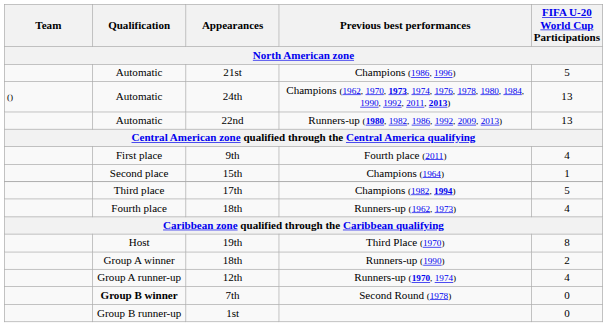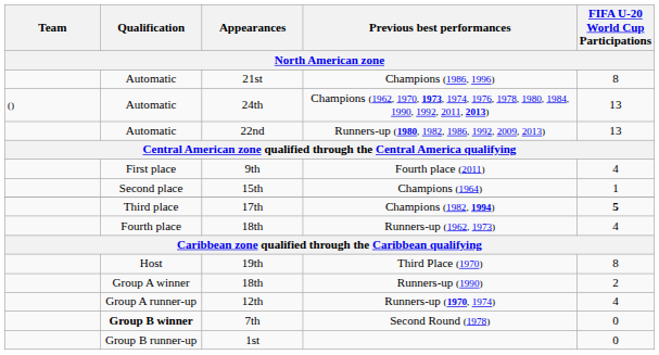Champions (1986, 1996) | FIFA U-20 World Cup Participations: 5 -> 8
Champions (1982, 1994) | FIFA U-20 World Cup Participations: normal -> bold
